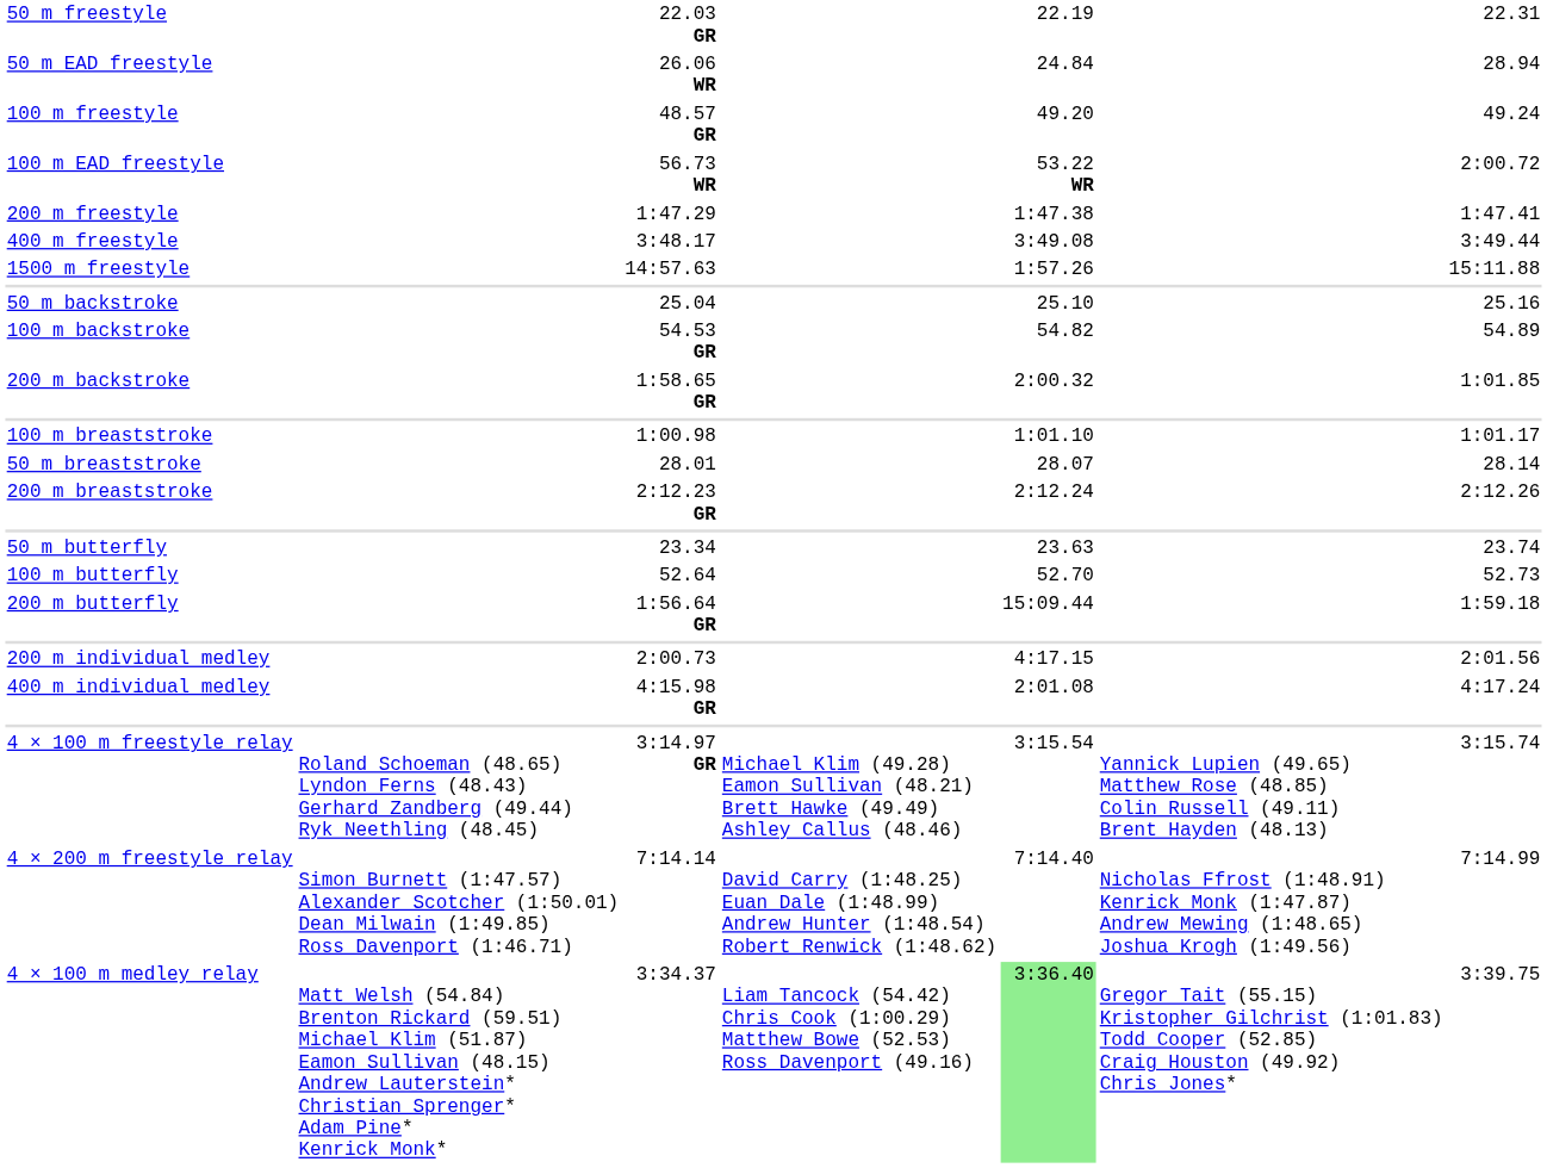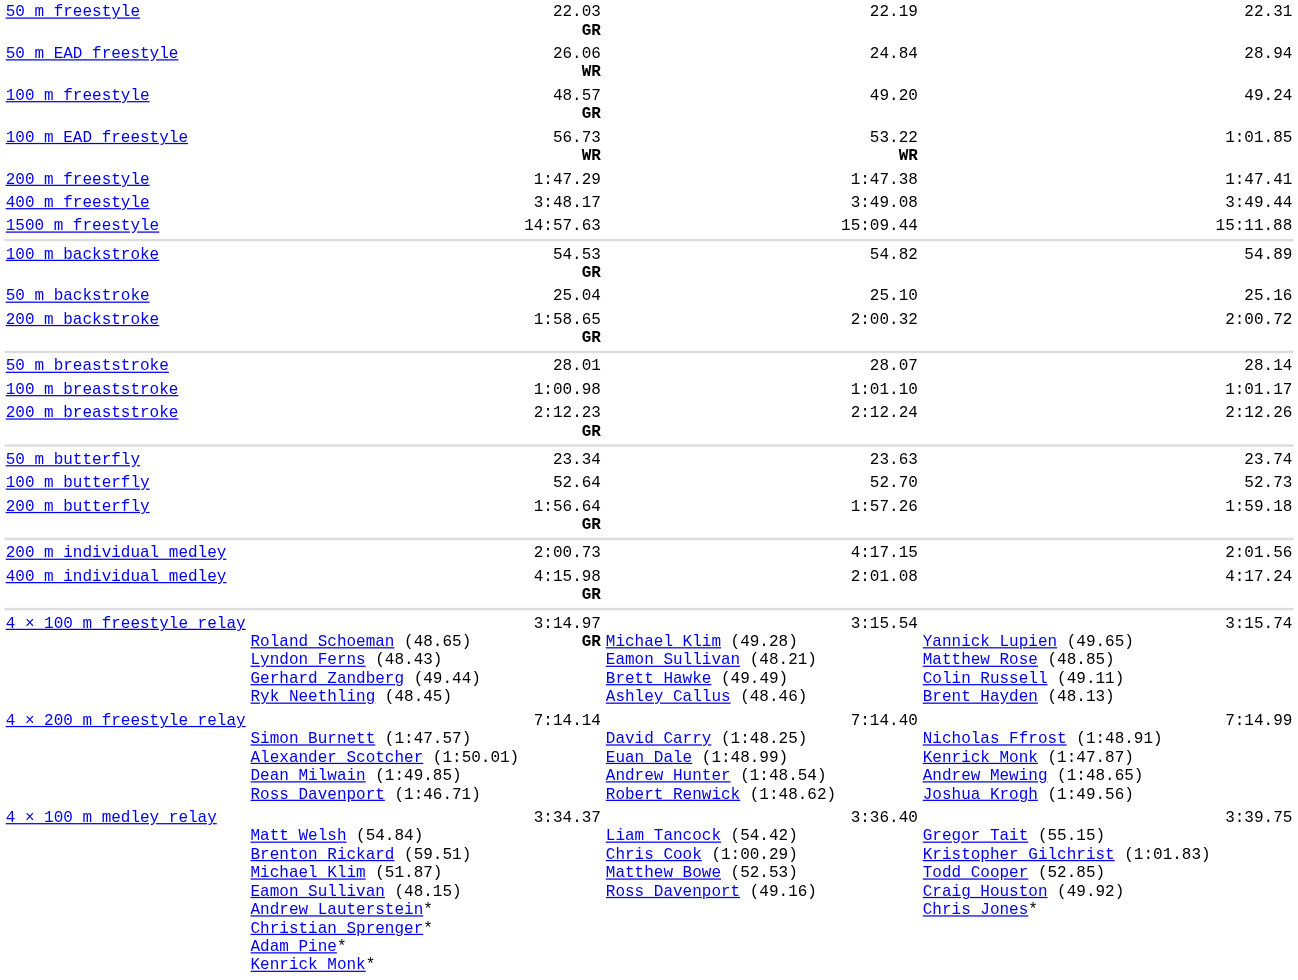100 m EAD freestyle | column 7: 2:00.72 -> 1:01.85
1500 m freestyle | column 5: 1:57.26 -> 15:09.44
rows swapped: 50 m backstroke <-> 100 m backstroke
200 m backstroke | column 7: 1:01.85 -> 2:00.72
rows swapped: 50 m breaststroke <-> 100 m breaststroke
200 m butterfly | column 5: 15:09.44 -> 1:57.26
4 × 100 m medley relay | column 5: lightgreen background -> no background
